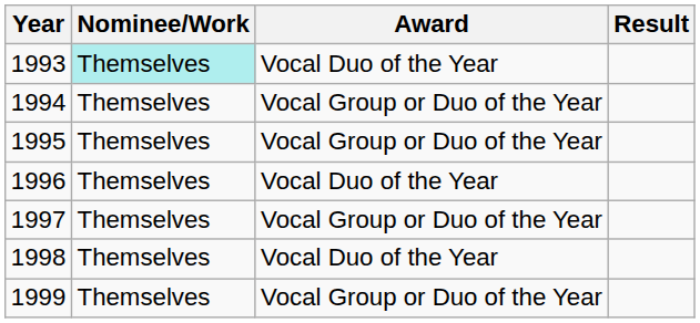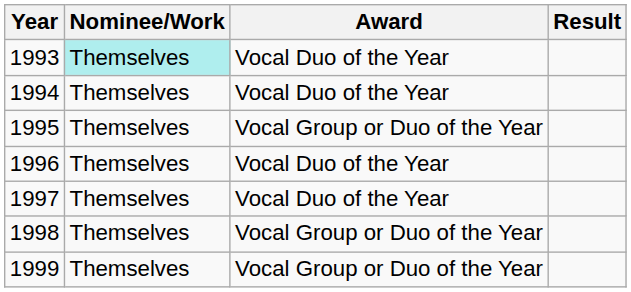1994 | Award: Vocal Group or Duo of the Year -> Vocal Duo of the Year
1997 | Award: Vocal Group or Duo of the Year -> Vocal Duo of the Year
1998 | Award: Vocal Duo of the Year -> Vocal Group or Duo of the Year
